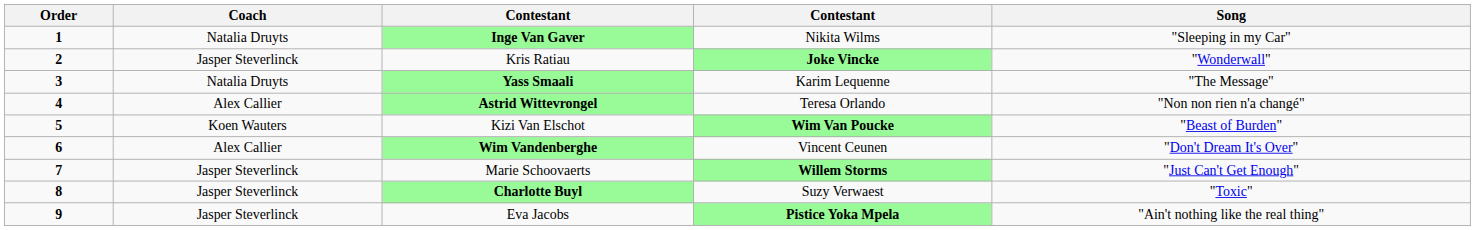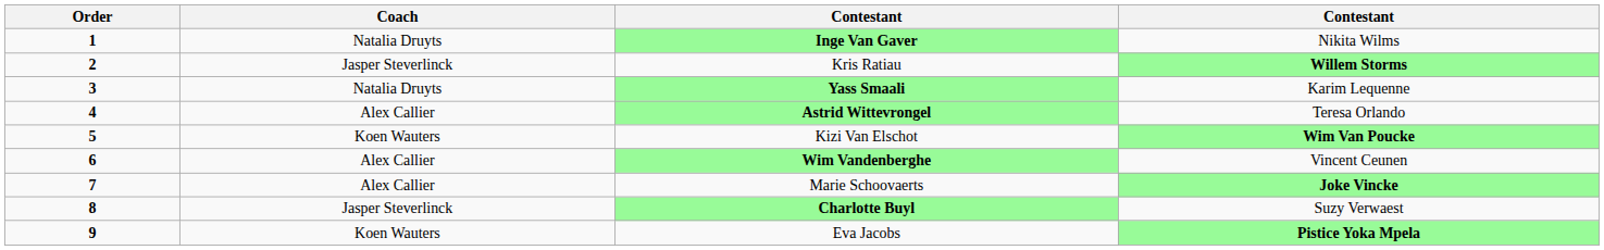- column: Song | "Sleeping in my Car" | "Wonderwall" | "The Message" | "Non non rien n'a changé" | "Beast of Burden" | "Don't Dream It's Over" | "Just Can't Get Enough" | "Toxic" | "Ain't nothing like the real thing"
Kris Ratiau | column 4: Joke Vincke -> Willem Storms
Marie Schoovaerts | Coach: Jasper Steverlinck -> Alex Callier
Marie Schoovaerts | column 4: Willem Storms -> Joke Vincke
Eva Jacobs | Coach: Jasper Steverlinck -> Koen Wauters
